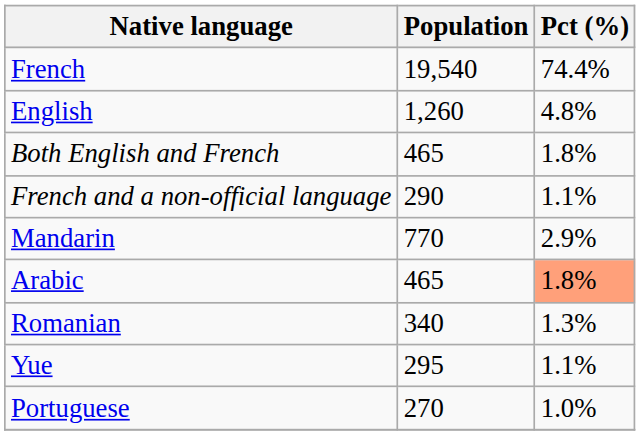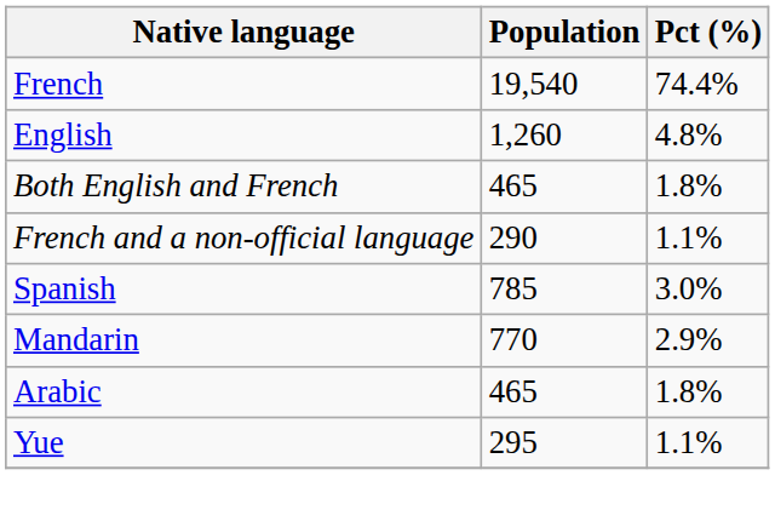+ row: Spanish | 785 | 3.0%
Arabic | Pct (%): lightsalmon background -> no background
- row: Romanian | 340 | 1.3%
- row: Portuguese | 270 | 1.0%
